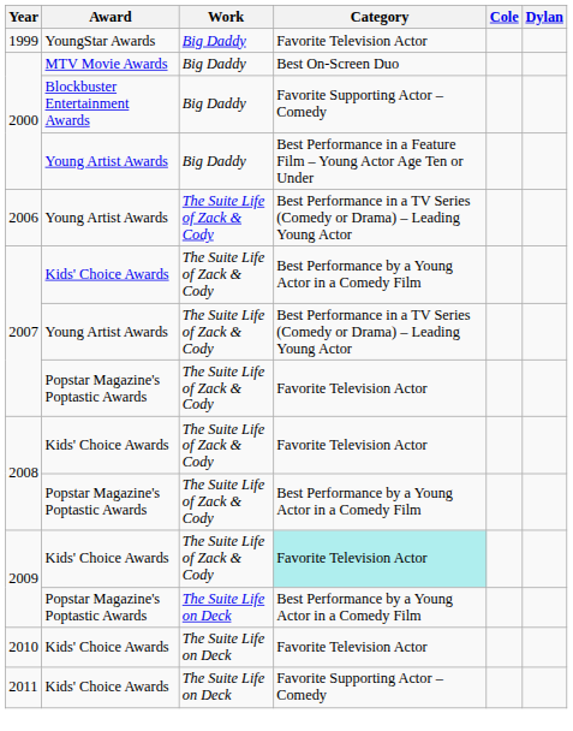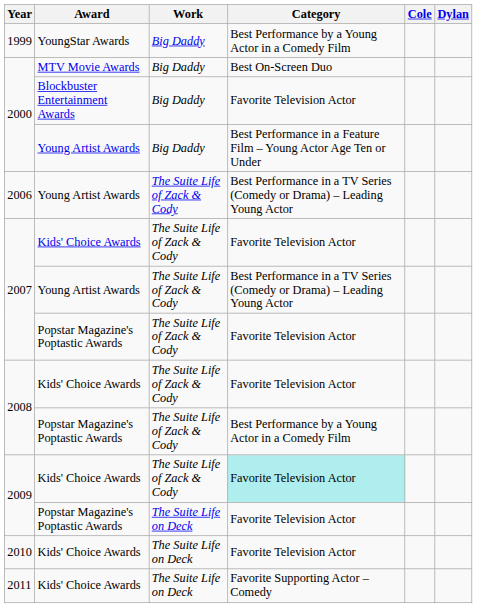1999 | Category: Favorite Television Actor -> Best Performance by a Young Actor in a Comedy Film
2000 / Blockbuster Entertainment Awards | Category: Favorite Supporting Actor – Comedy -> Favorite Television Actor
2007 / Kids' Choice Awards | Category: Best Performance by a Young Actor in a Comedy Film -> Favorite Television Actor
2009 / Popstar Magazine's Poptastic Awards | Category: Best Performance by a Young Actor in a Comedy Film -> Favorite Television Actor
